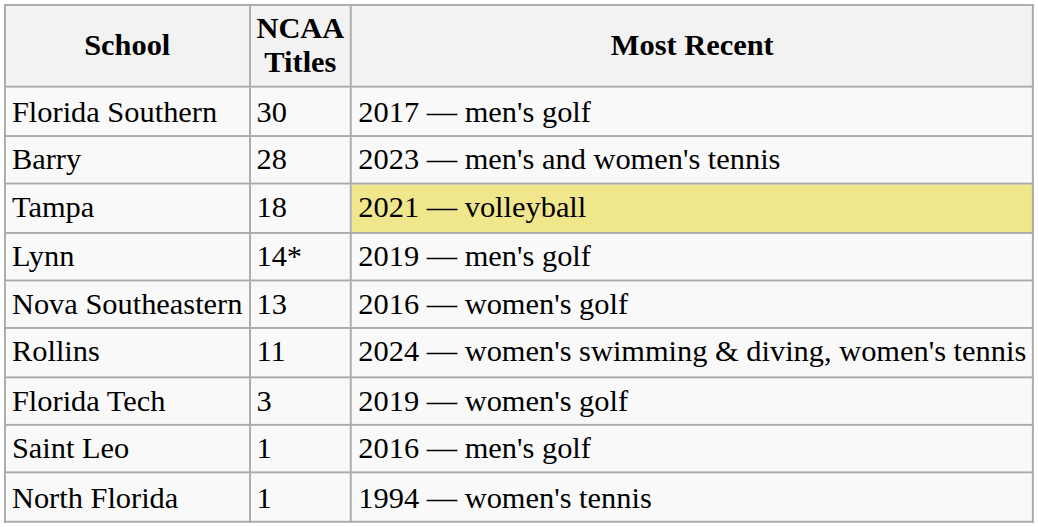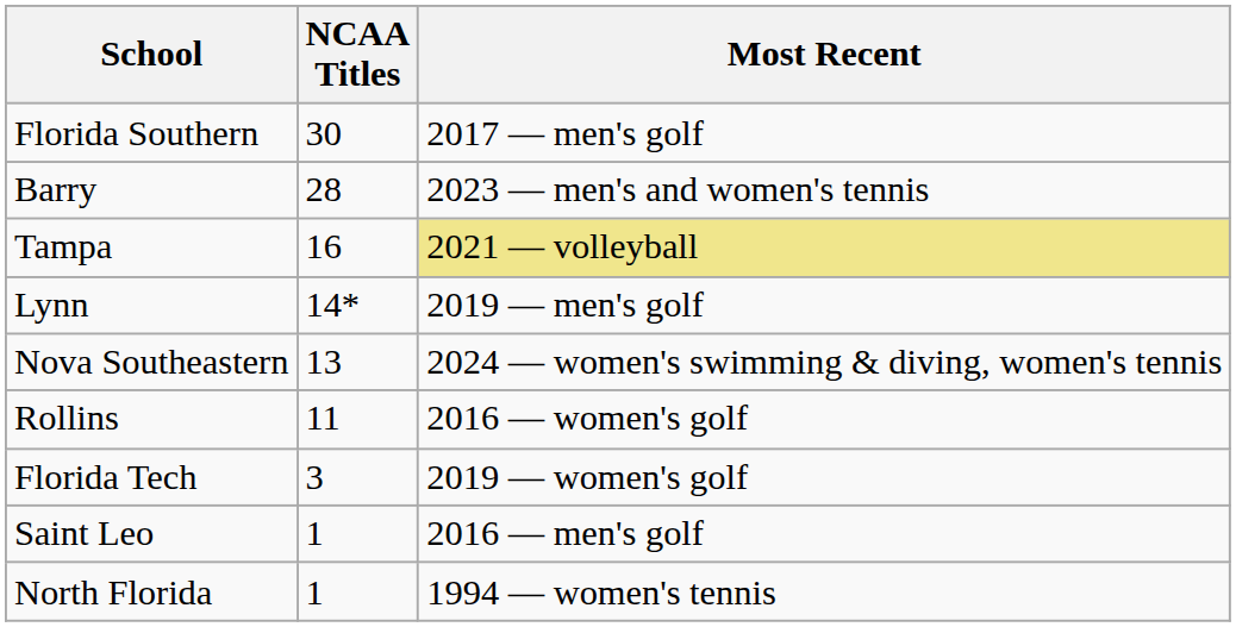Tampa | NCAA Titles: 18 -> 16
Nova Southeastern | Most Recent: 2016 — women's golf -> 2024 — women's swimming & diving, women's tennis
Rollins | Most Recent: 2024 — women's swimming & diving, women's tennis -> 2016 — women's golf
